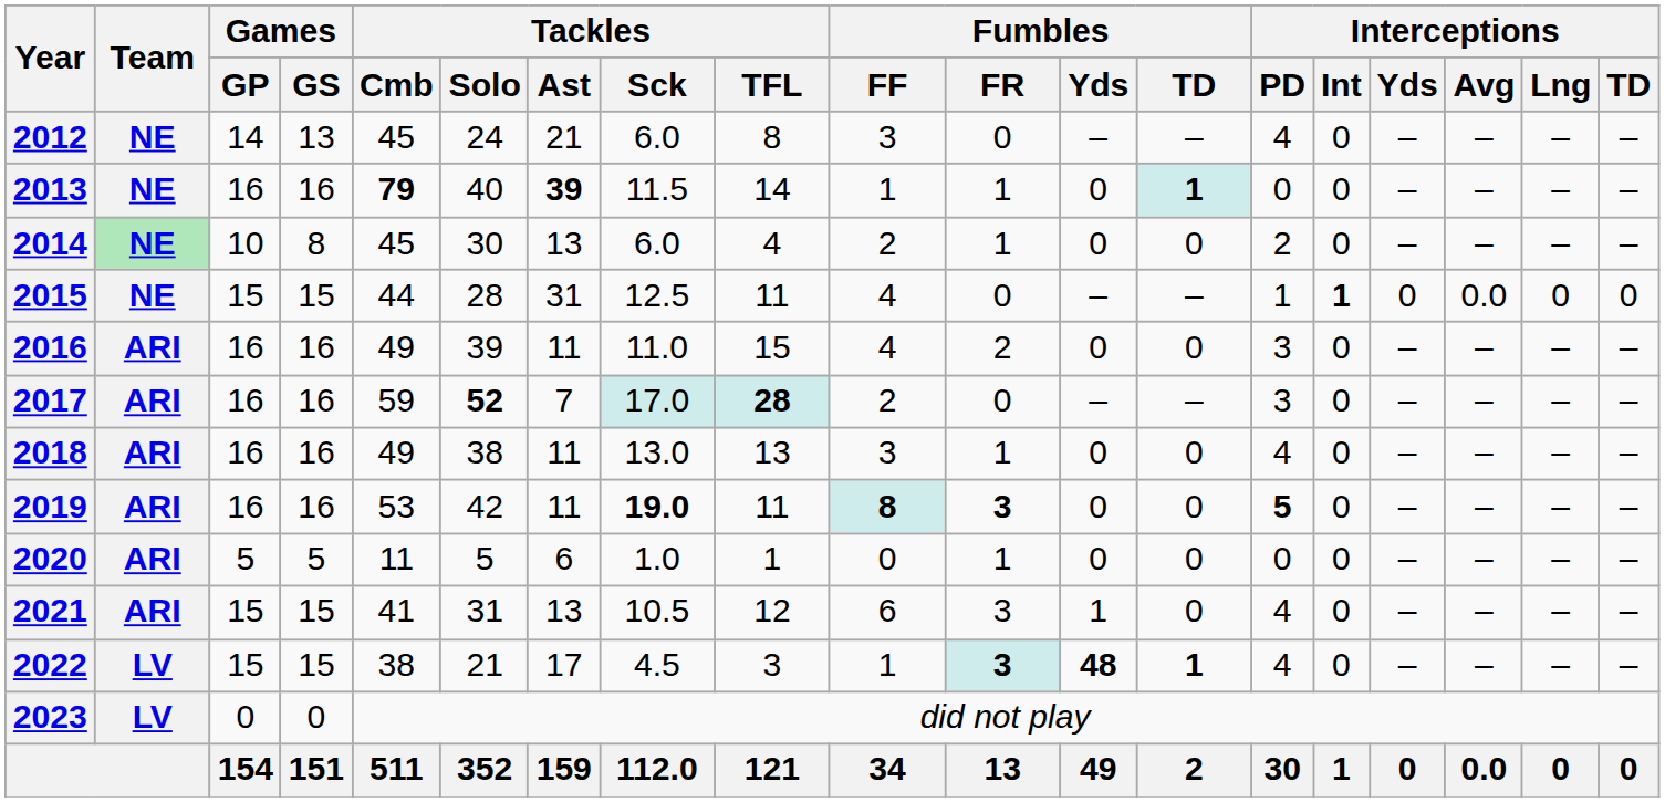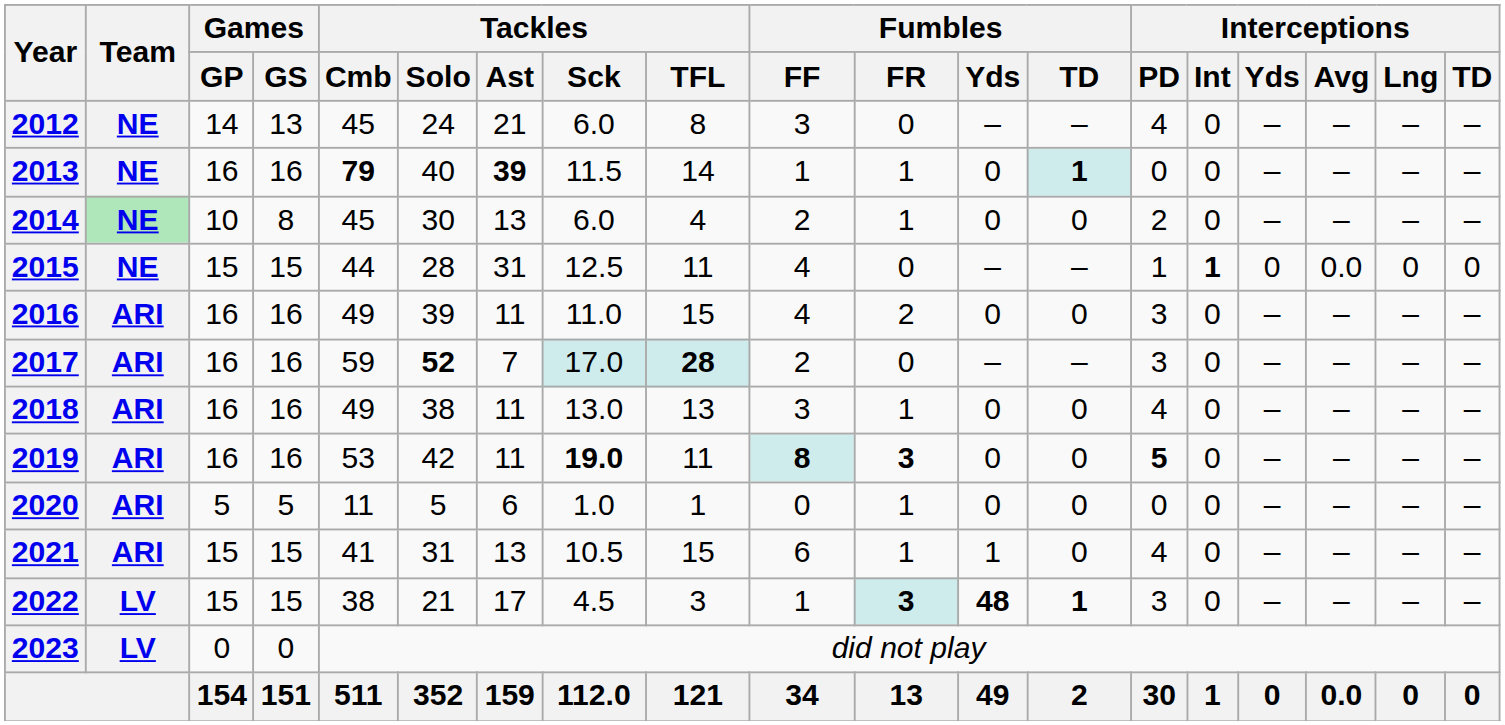2021 | Tackles / TFL: 12 -> 15
2021 | Fumbles / FR: 3 -> 1
2022 | Interceptions / PD: 4 -> 3
